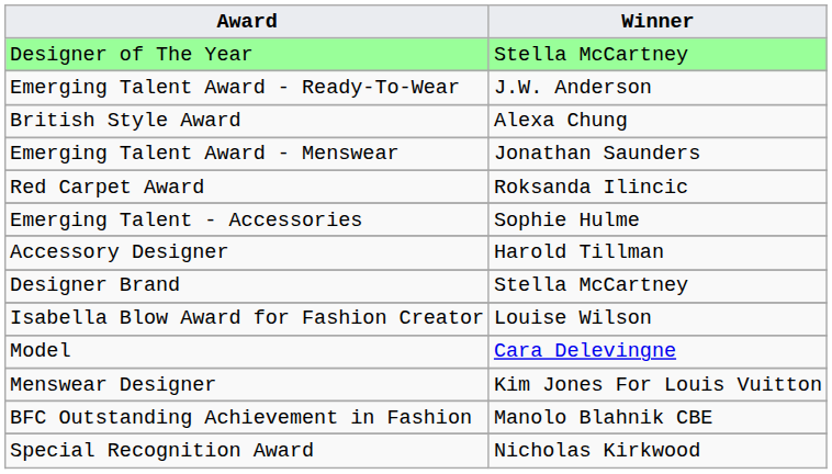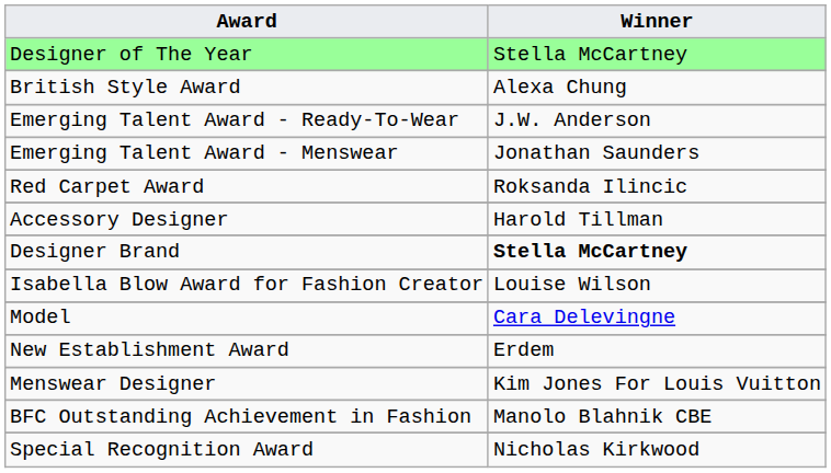rows swapped: British Style Award <-> Emerging Talent Award - Ready-To-Wear
- row: Emerging Talent - Accessories | Sophie Hulme
Designer Brand | Winner: normal -> bold
+ row: New Establishment Award | Erdem
